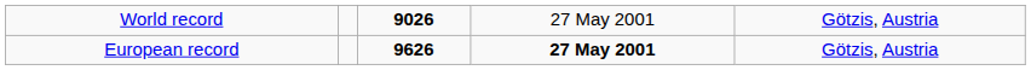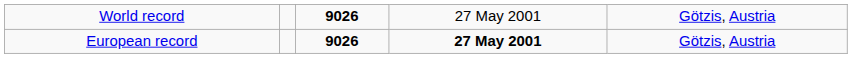European record | column 3: 9626 -> 9026
